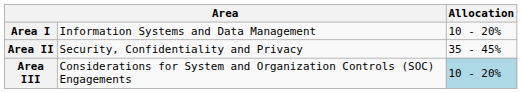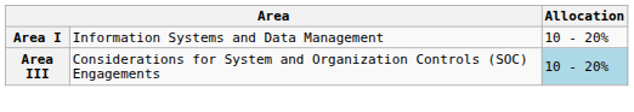- row: Area II | Security, Confidentiality and Privacy | 35 - 45%
